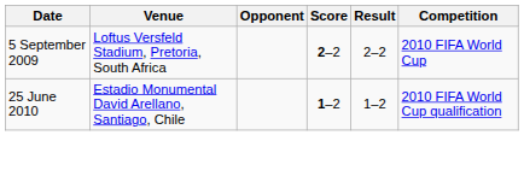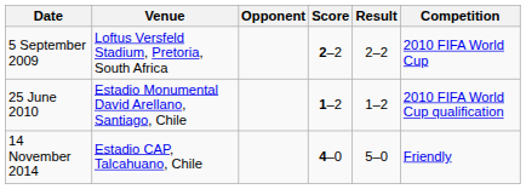+ row: 14 November 2014 | Estadio CAP, Talcahuano, Chile | 4–0 | 5–0 | Friendly
